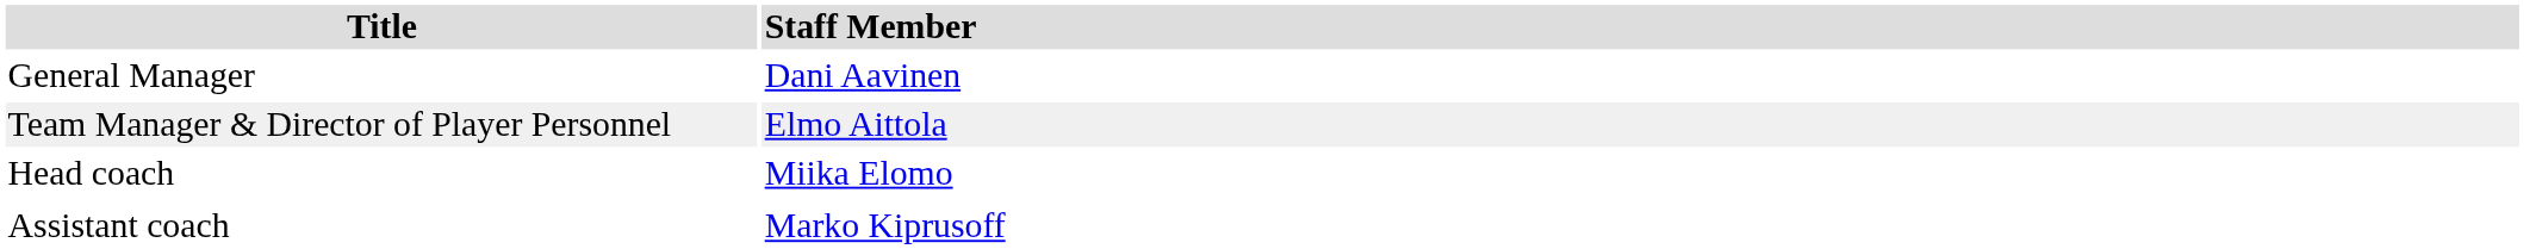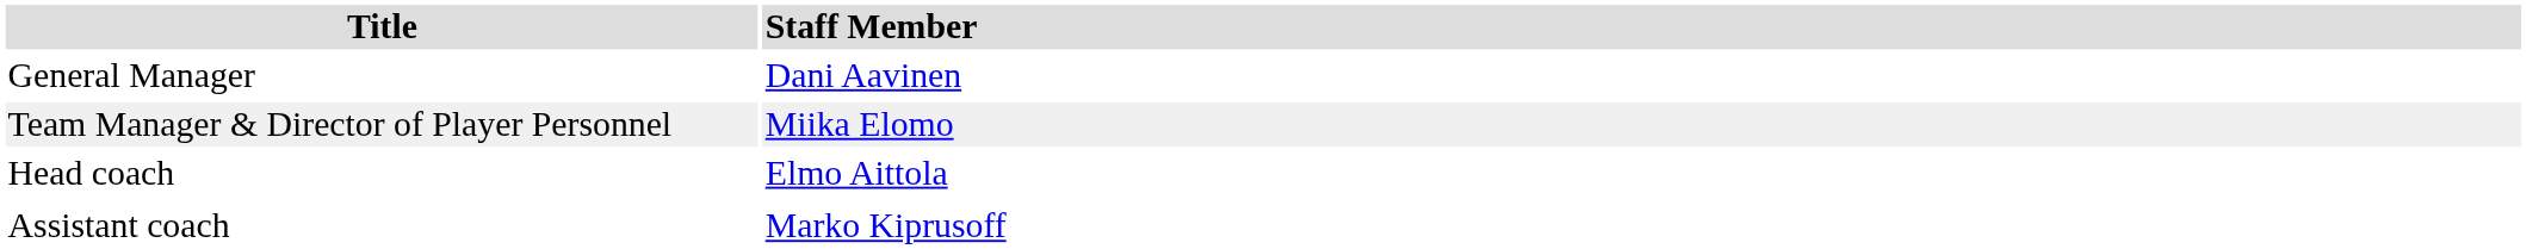Team Manager & Director of Player Personnel | Staff Member: Elmo Aittola -> Miika Elomo
Head coach | Staff Member: Miika Elomo -> Elmo Aittola
